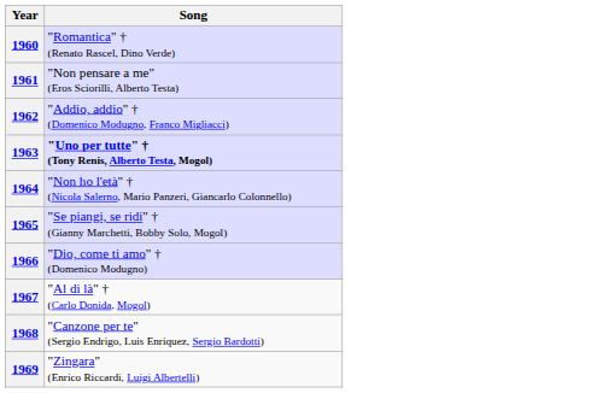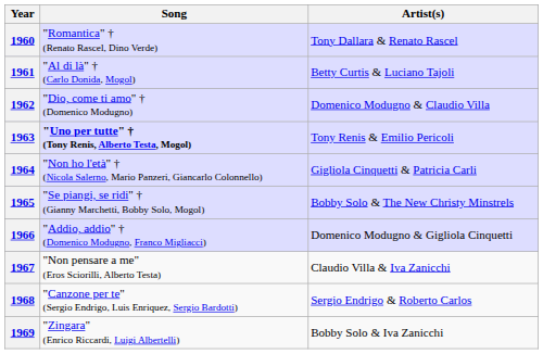+ column: Artist(s) | Tony Dallara & Renato Rascel | Betty Curtis & Luciano Tajoli | Domenico Modugno & Claudio Villa | Tony Renis & Emilio Pericoli | Gigliola Cinquetti & Patricia Carli | Bobby Solo & The New Christy Minstrels | Domenico Modugno & Gigliola Cinquetti | Claudio Villa & Iva Zanicchi | Sergio Endrigo & Roberto Carlos | Bobby Solo & Iva Zanicchi
1961 | Song: "Non pensare a me" (Eros Sciorilli, Alberto Testa) -> "Al di là" † (Carlo Donida, Mogol)
1962 | Song: "Addio, addio" † (Domenico Modugno, Franco Migliacci) -> "Dio, come ti amo" † (Domenico Modugno)
1966 | Song: "Dio, come ti amo" † (Domenico Modugno) -> "Addio, addio" † (Domenico Modugno, Franco Migliacci)
1967 | Song: "Al di là" † (Carlo Donida, Mogol) -> "Non pensare a me" (Eros Sciorilli, Alberto Testa)
